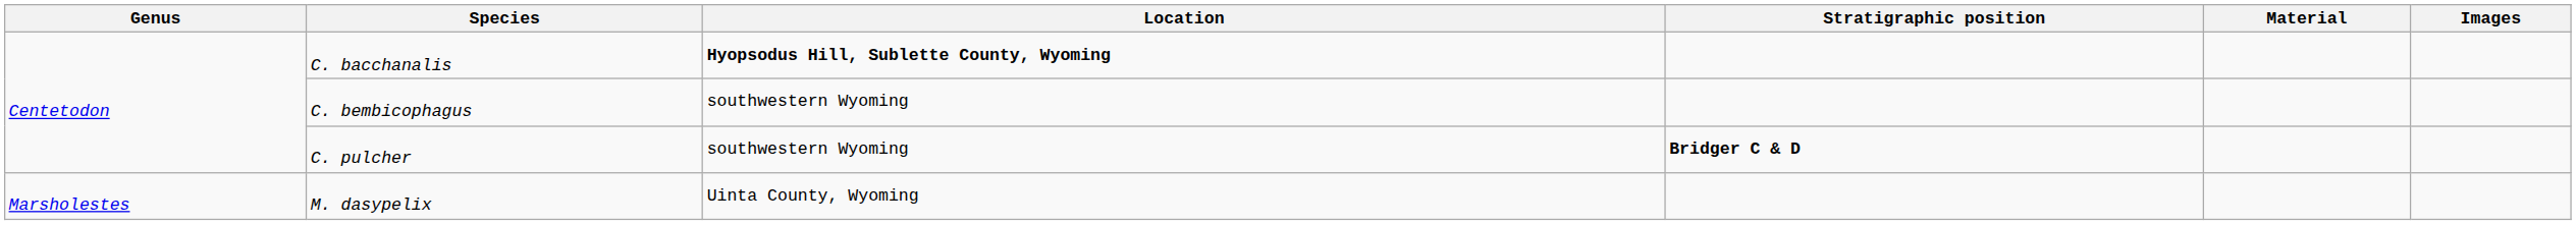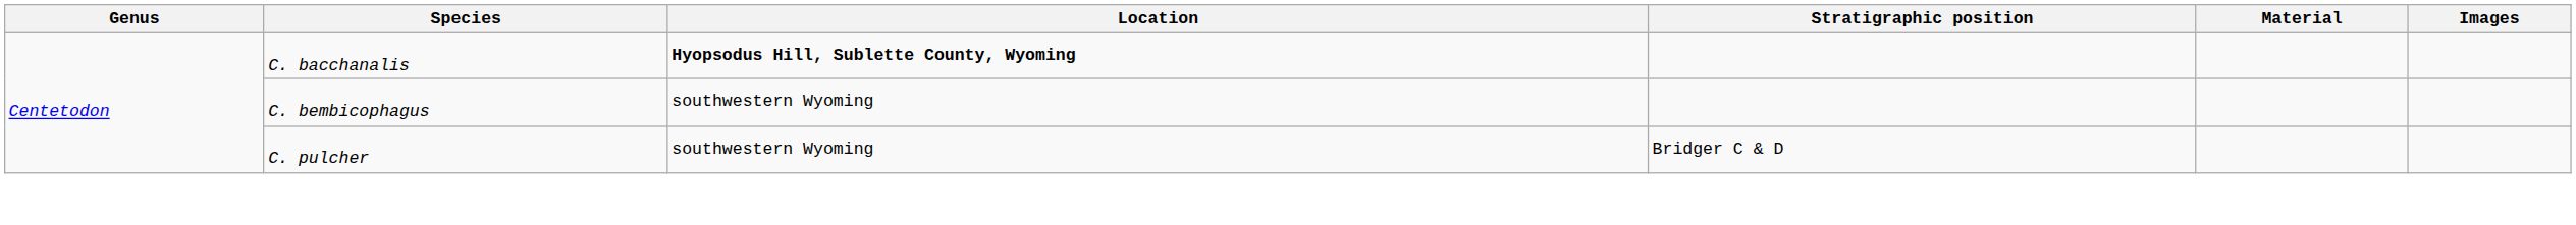C. pulcher | Stratigraphic position: bold -> normal
- row: Marsholestes | M. dasypelix | Uinta County, Wyoming
